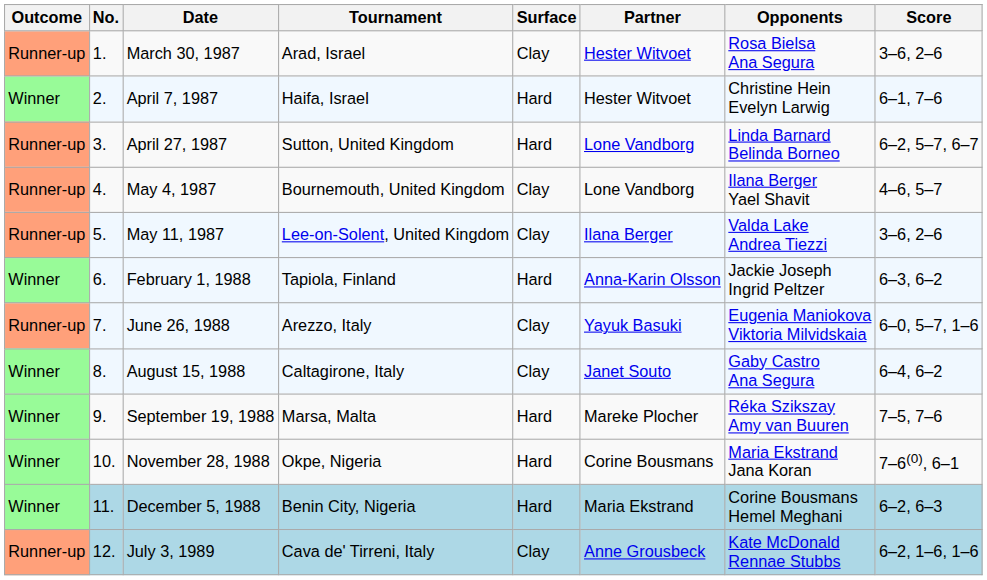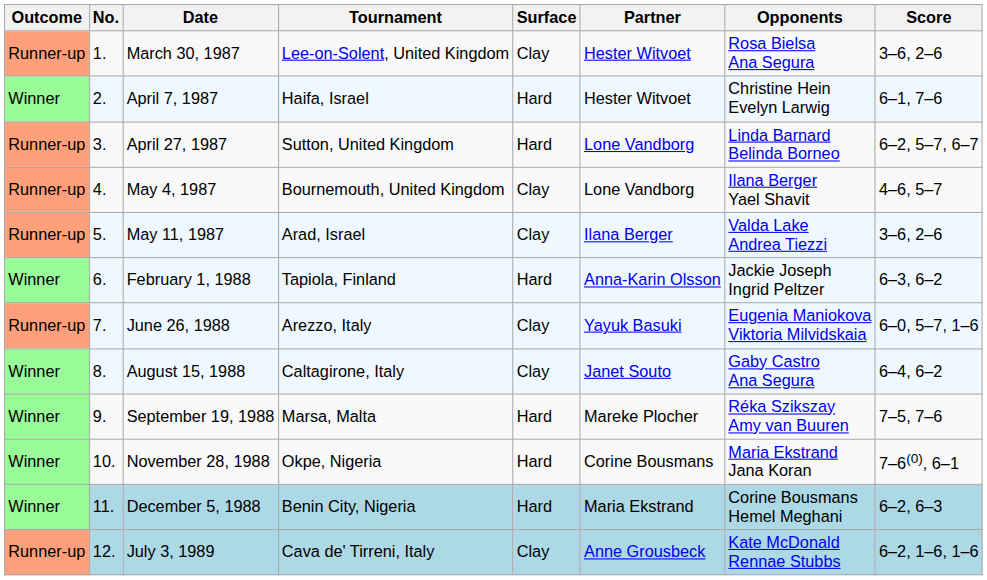March 30, 1987 | Tournament: Arad, Israel -> Lee-on-Solent, United Kingdom
May 11, 1987 | Tournament: Lee-on-Solent, United Kingdom -> Arad, Israel
